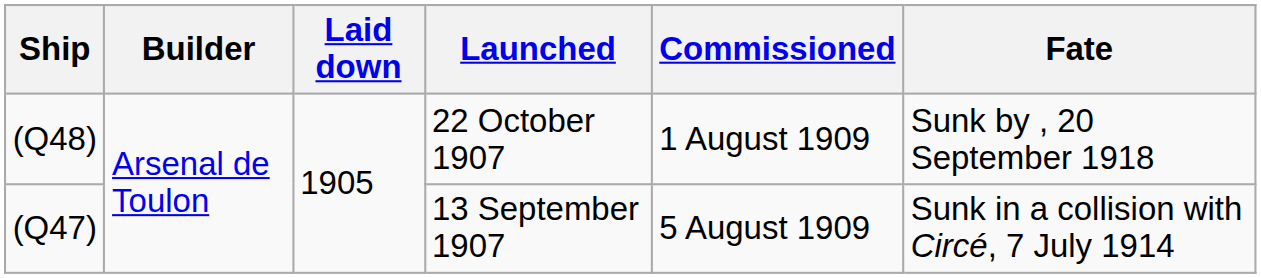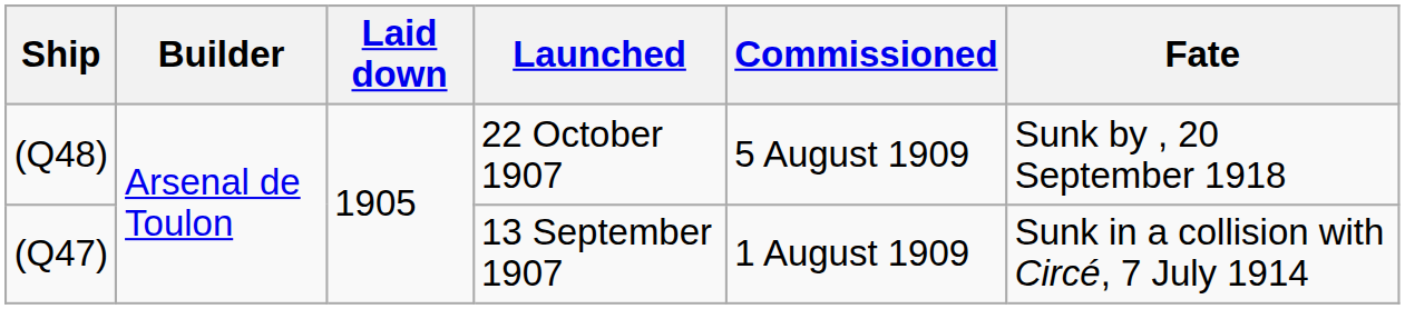22 October 1907 | Commissioned: 1 August 1909 -> 5 August 1909
13 September 1907 | Commissioned: 5 August 1909 -> 1 August 1909
